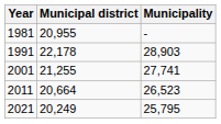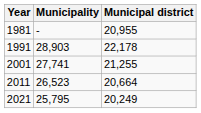columns swapped: Municipal district <-> Municipality
